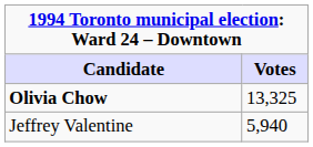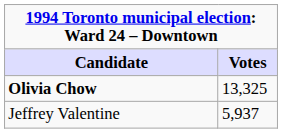Jeffrey Valentine | Votes: 5,940 -> 5,937
